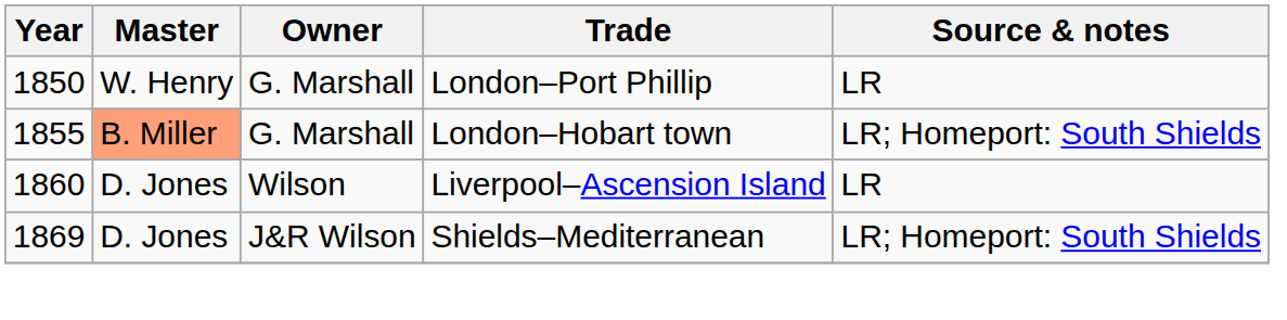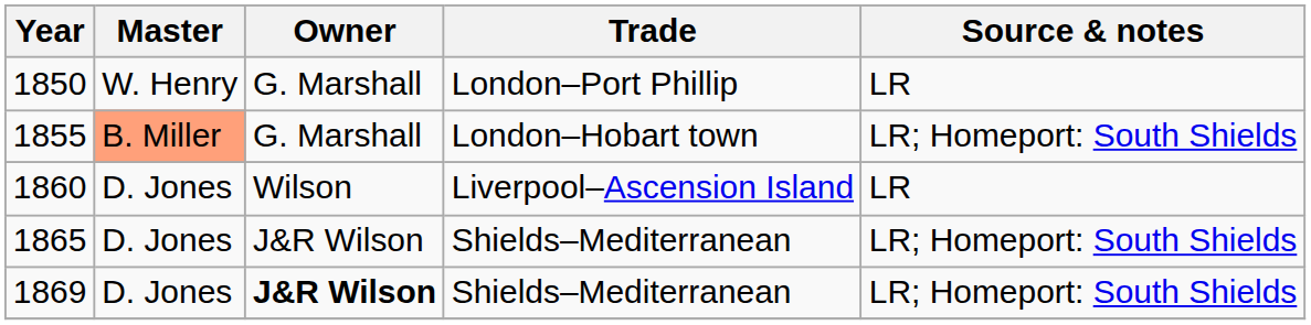+ row: 1865 | D. Jones | J&R Wilson | Shields–Mediterranean | LR; Homeport: South Shields
1869 | Owner: normal -> bold
